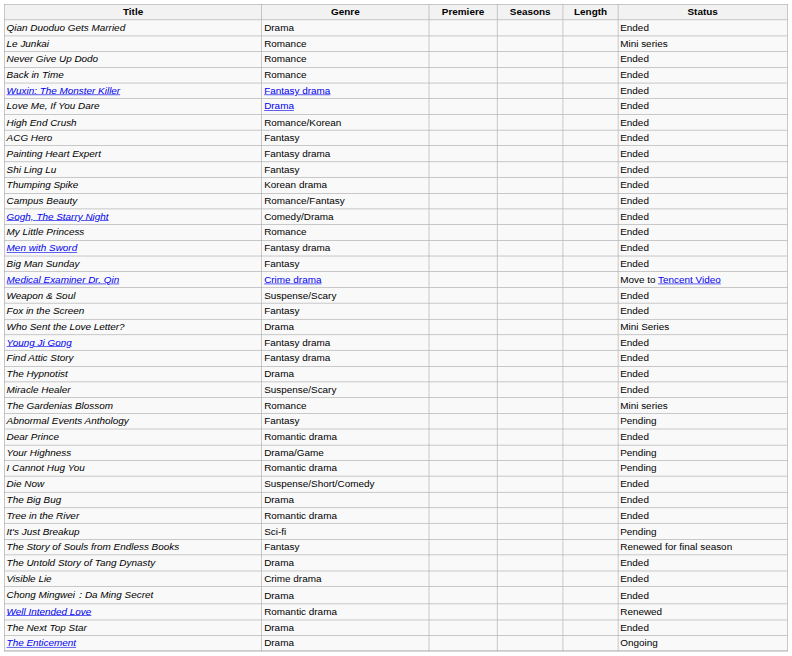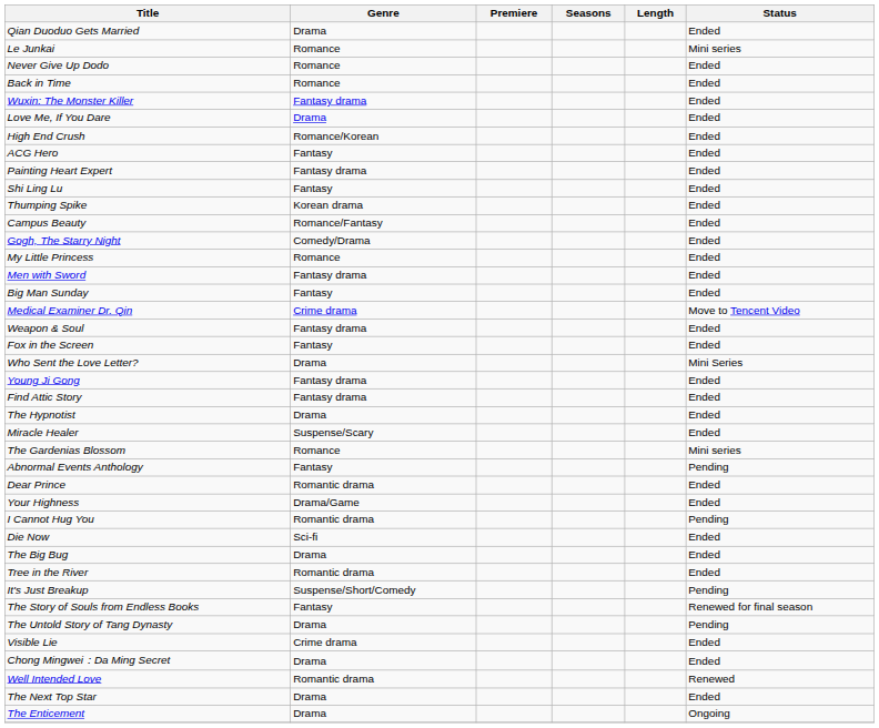Weapon & Soul | Genre: Suspense/Scary -> Fantasy drama
Your Highness | Status: Pending -> Ended
Die Now | Genre: Suspense/Short/Comedy -> Sci-fi
It's Just Breakup | Genre: Sci-fi -> Suspense/Short/Comedy
The Untold Story of Tang Dynasty | Status: Ended -> Pending
